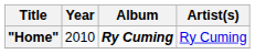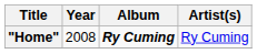"Home" | Year: 2010 -> 2008
